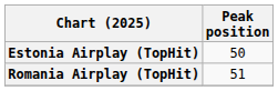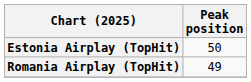Romania Airplay (TopHit) | Peak position: 51 -> 49
